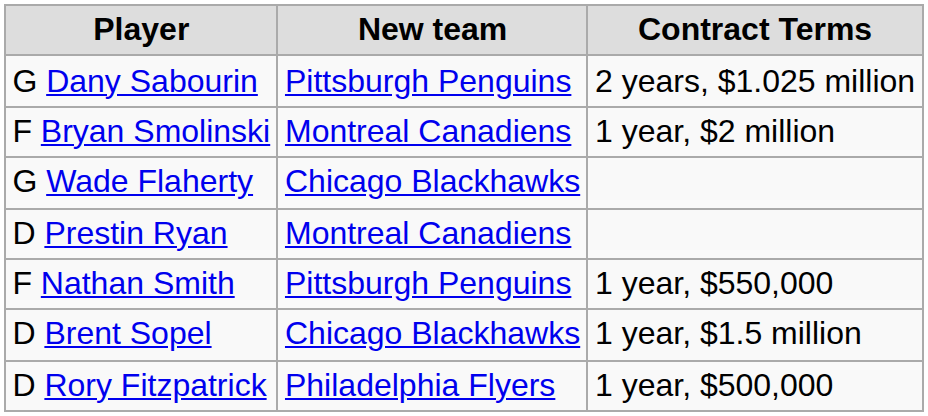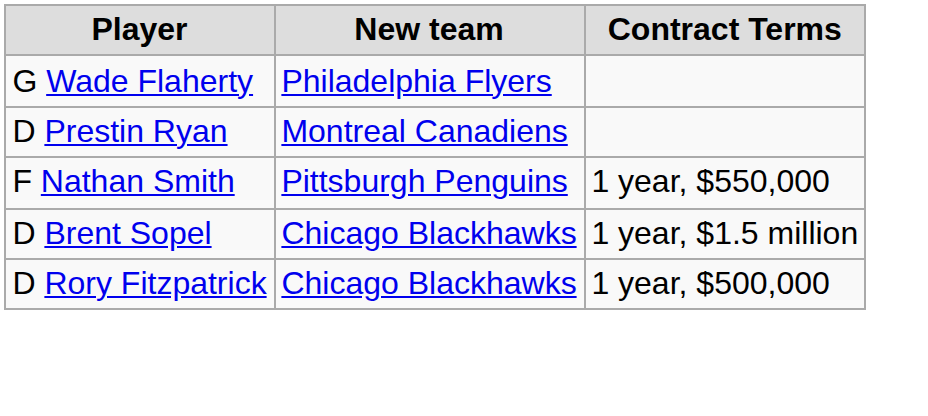- row: G Dany Sabourin | Pittsburgh Penguins | 2 years, $1.025 million
- row: F Bryan Smolinski | Montreal Canadiens | 1 year, $2 million
G Wade Flaherty | New team: Chicago Blackhawks -> Philadelphia Flyers
D Rory Fitzpatrick | New team: Philadelphia Flyers -> Chicago Blackhawks
